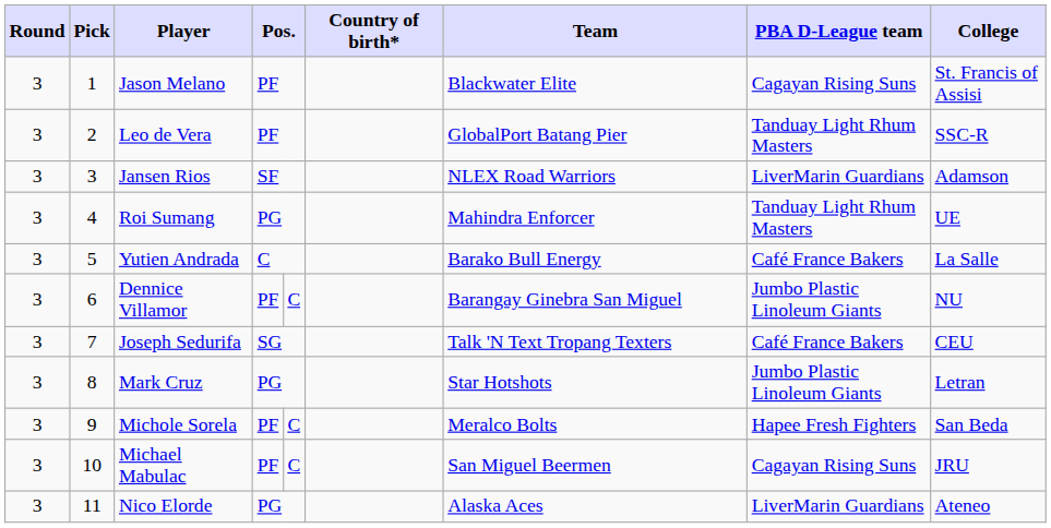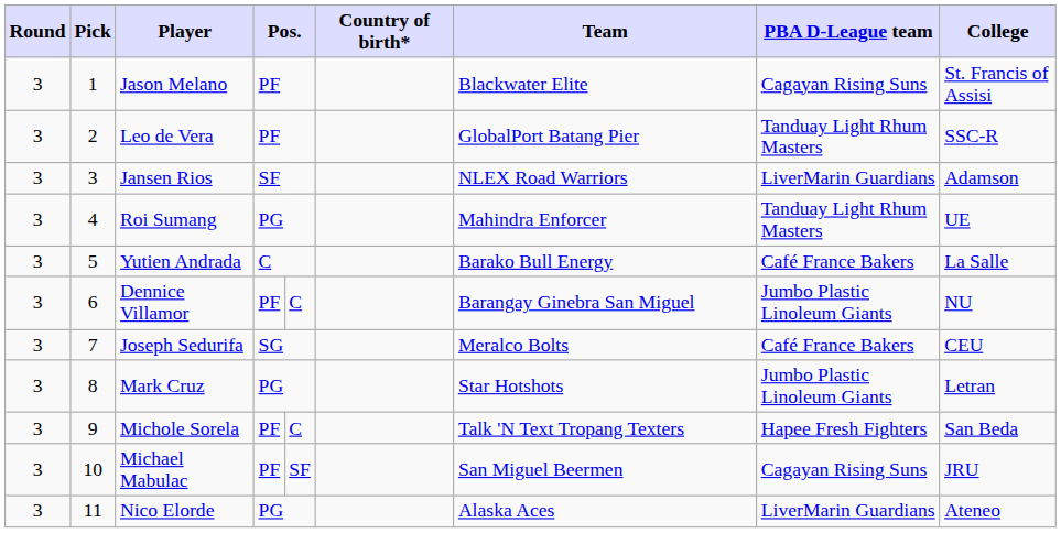Joseph Sedurifa | Team: Talk 'N Text Tropang Texters -> Meralco Bolts
Michole Sorela | Team: Meralco Bolts -> Talk 'N Text Tropang Texters
Michael Mabulac | column 5: C -> SF
